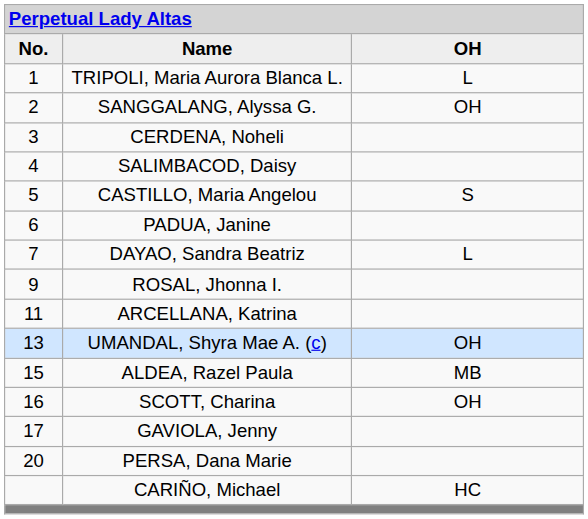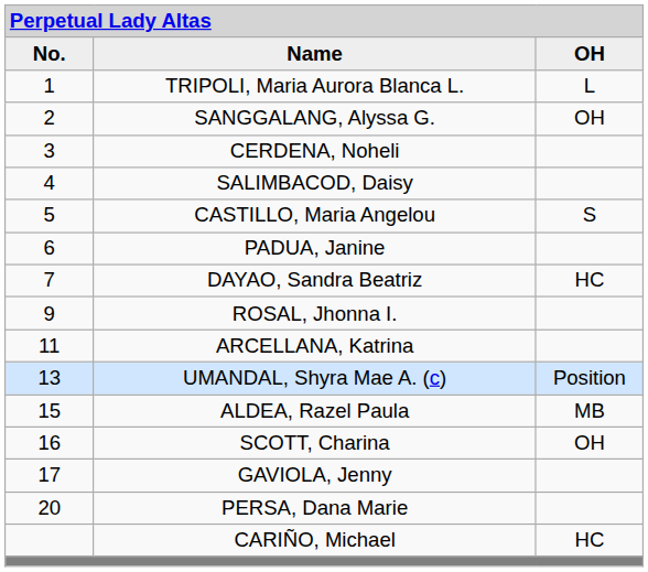DAYAO, Sandra Beatriz | column 3: L -> HC
UMANDAL, Shyra Mae A. (c) | column 3: OH -> Position
